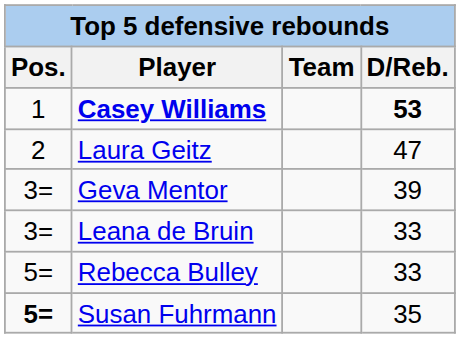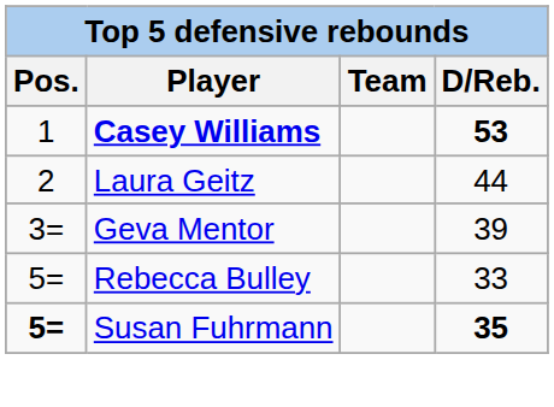Laura Geitz | D/Reb.: 47 -> 44
- row: 3= | Leana de Bruin | 33
Susan Fuhrmann | D/Reb.: normal -> bold
